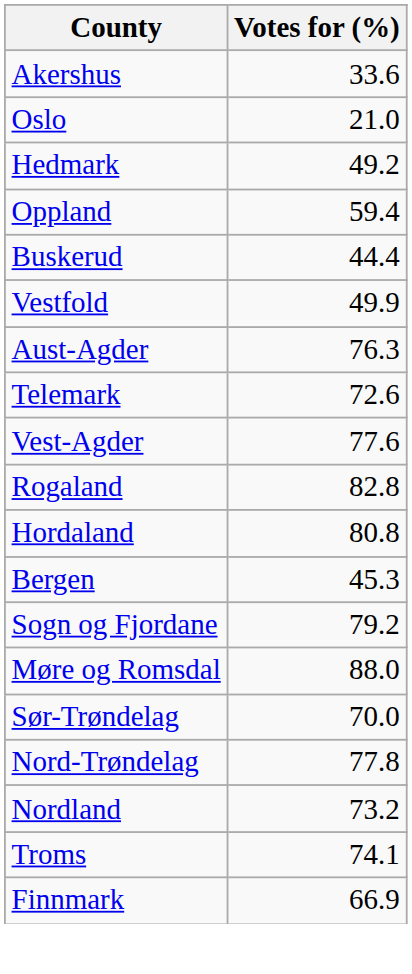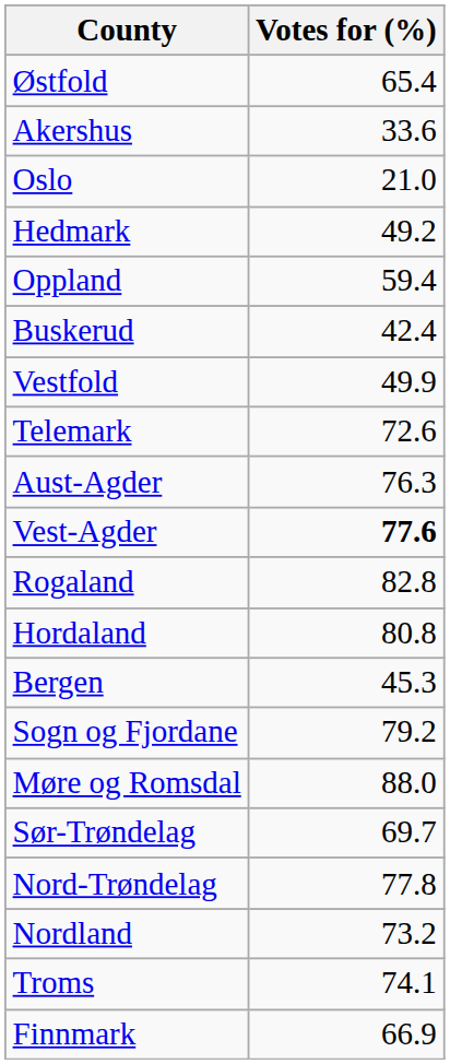+ row: Østfold | 65.4
Buskerud | Votes for (%): 44.4 -> 42.4
rows swapped: Telemark <-> Aust-Agder
Vest-Agder | Votes for (%): normal -> bold
Sør-Trøndelag | Votes for (%): 70.0 -> 69.7
